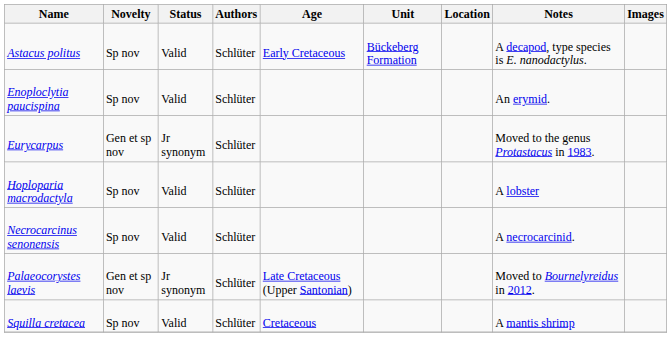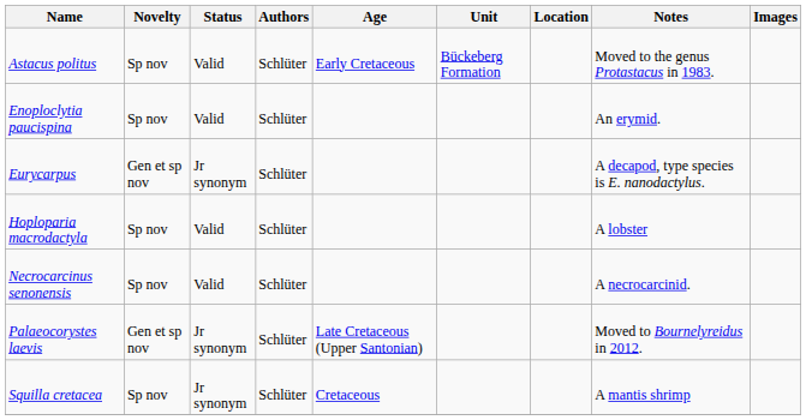Astacus politus | Notes: A decapod, type species is E. nanodactylus. -> Moved to the genus Protastacus in 1983.
Eurycarpus | Notes: Moved to the genus Protastacus in 1983. -> A decapod, type species is E. nanodactylus.
Squilla cretacea | Status: Valid -> Jr synonym
